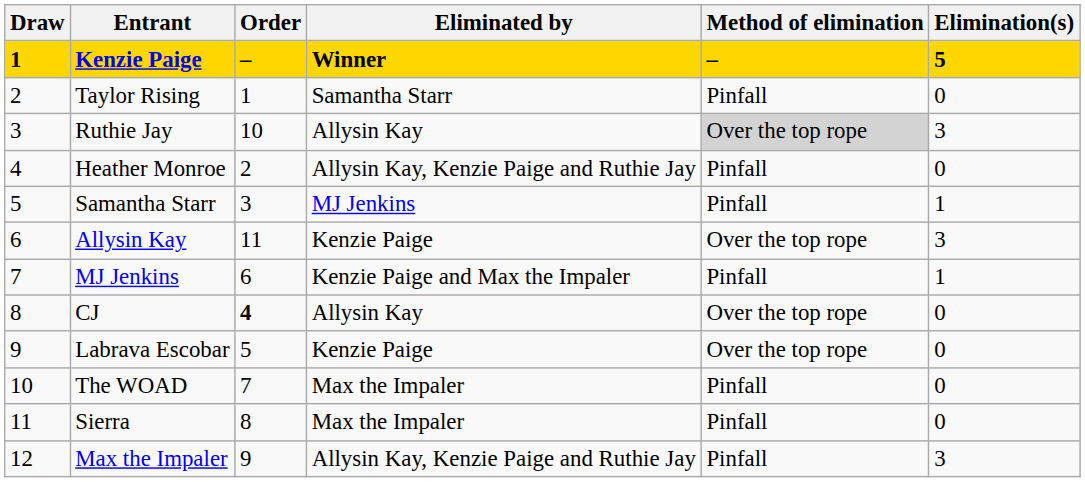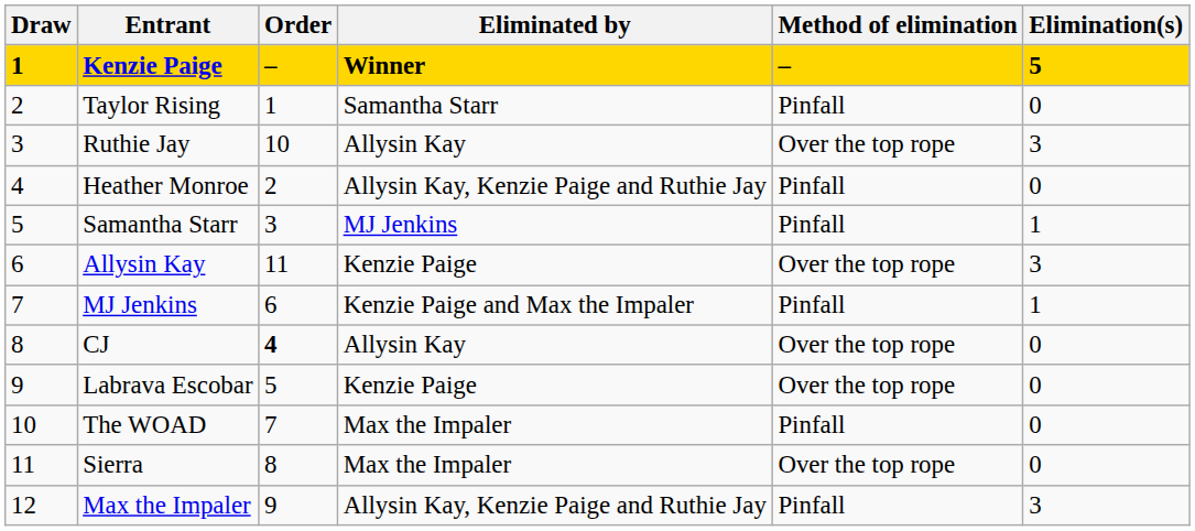Ruthie Jay | Method of elimination: lightgrey background -> no background
Sierra | Method of elimination: Pinfall -> Over the top rope
